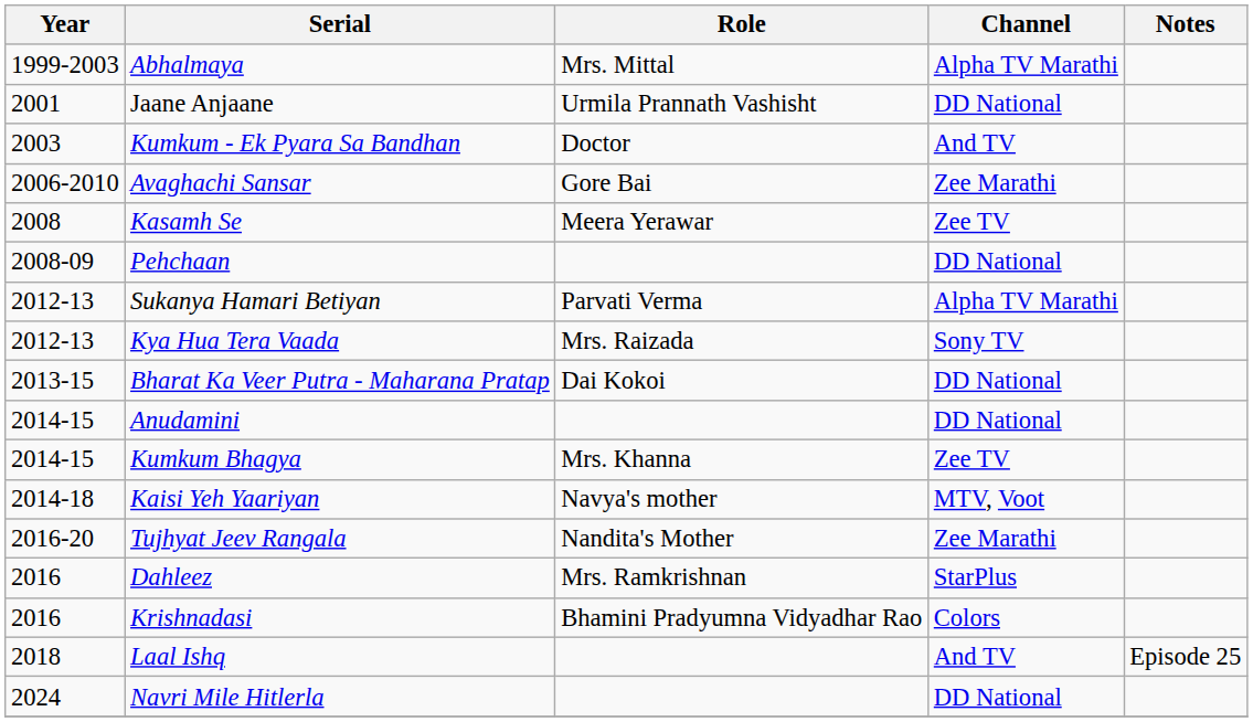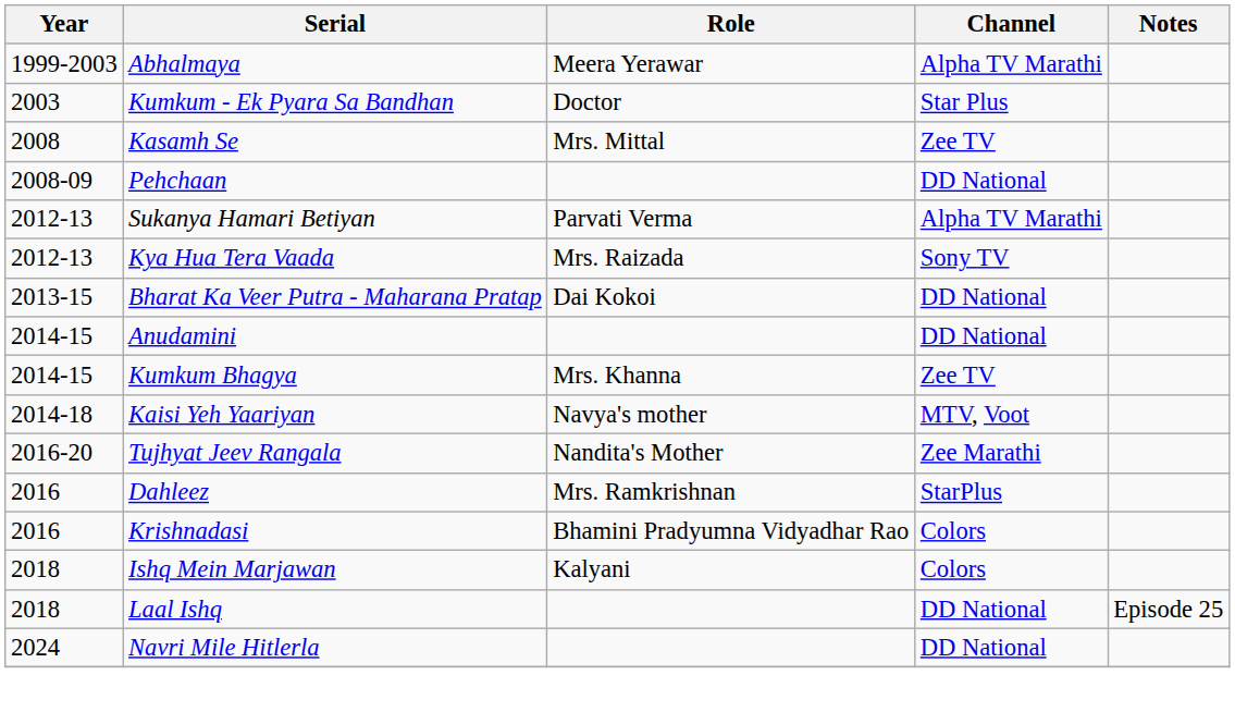Abhalmaya | Role: Mrs. Mittal -> Meera Yerawar
- row: 2001 | Jaane Anjaane | Urmila Prannath Vashisht | DD National
Kumkum - Ek Pyara Sa Bandhan | Channel: And TV -> Star Plus
- row: 2006-2010 | Avaghachi Sansar | Gore Bai | Zee Marathi
Kasamh Se | Role: Meera Yerawar -> Mrs. Mittal
+ row: 2018 | Ishq Mein Marjawan | Kalyani | Colors
Laal Ishq | Channel: And TV -> DD National
